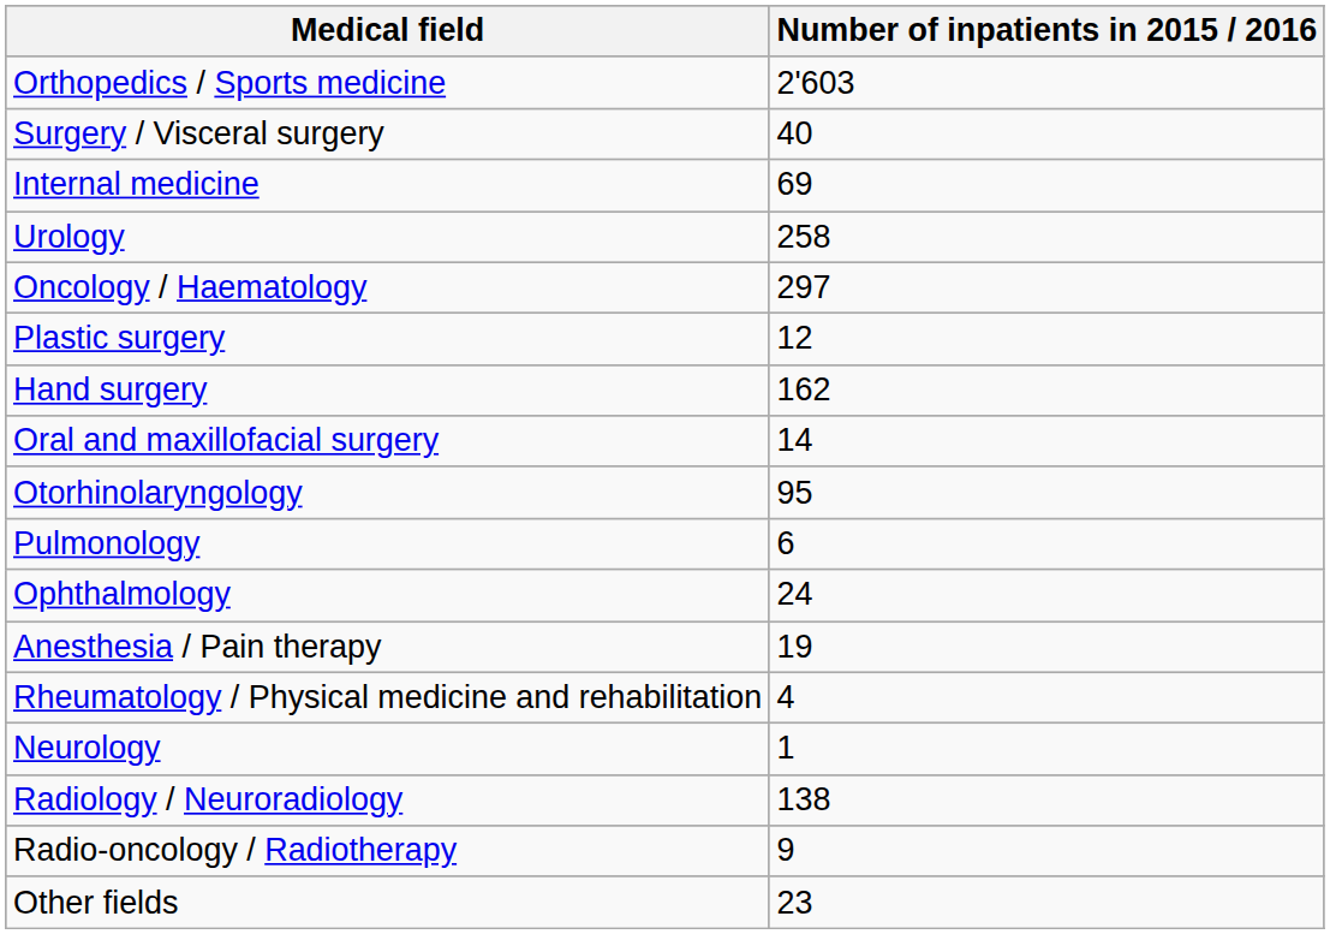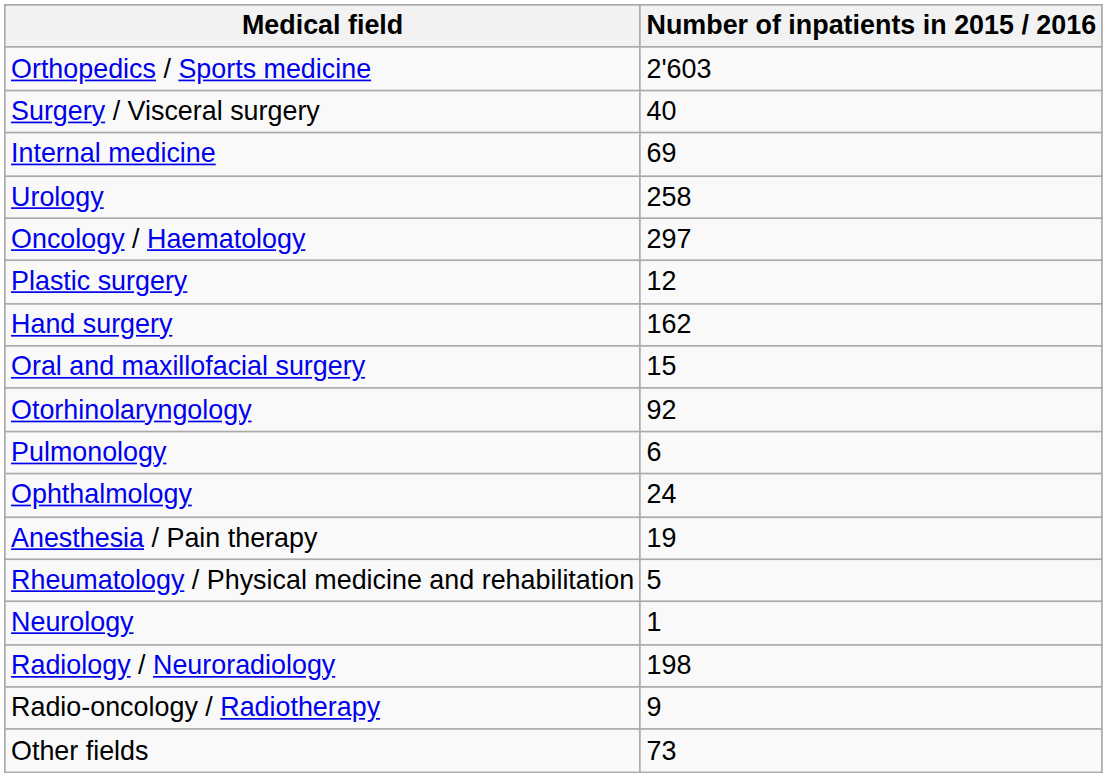Oral and maxillofacial surgery | Number of inpatients in 2015 / 2016: 14 -> 15
Otorhinolaryngology | Number of inpatients in 2015 / 2016: 95 -> 92
Rheumatology / Physical medicine and rehabilitation | Number of inpatients in 2015 / 2016: 4 -> 5
Radiology / Neuroradiology | Number of inpatients in 2015 / 2016: 138 -> 198
Other fields | Number of inpatients in 2015 / 2016: 23 -> 73
